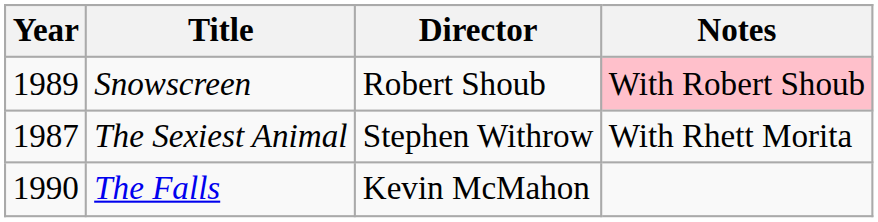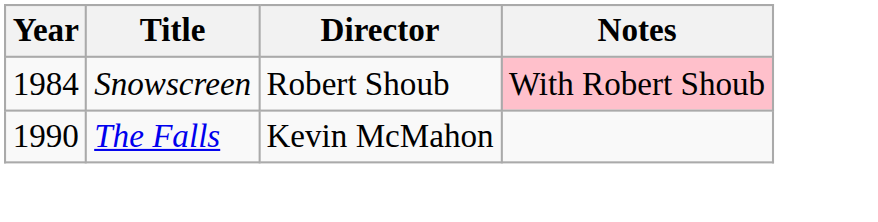Snowscreen | Year: 1989 -> 1984
- row: 1987 | The Sexiest Animal | Stephen Withrow | With Rhett Morita
